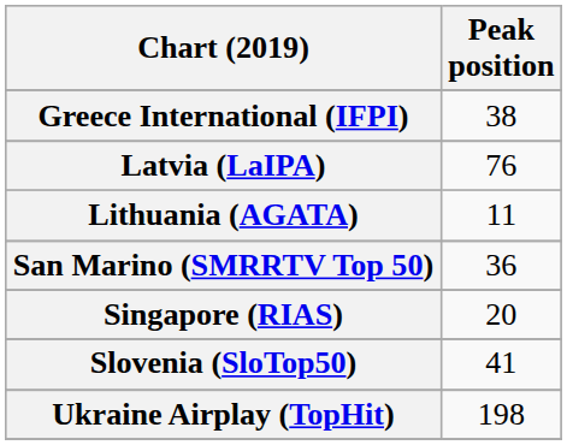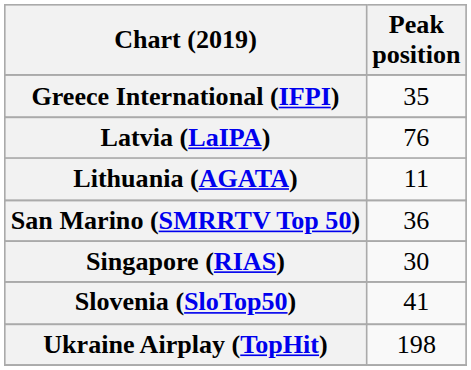Greece International (IFPI) | Peak position: 38 -> 35
Singapore (RIAS) | Peak position: 20 -> 30
